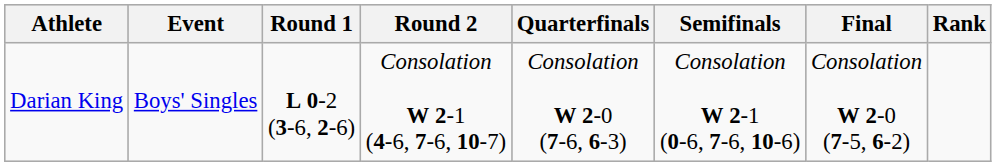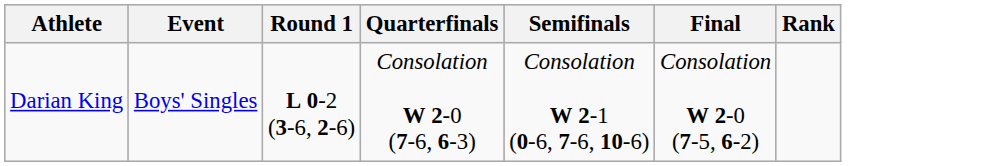- column: Round 2 | Consolation W 2-1 (4-6, 7-6, 10-7)
